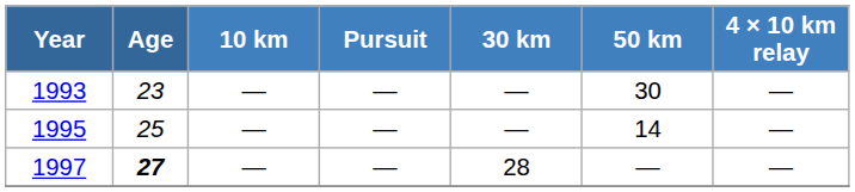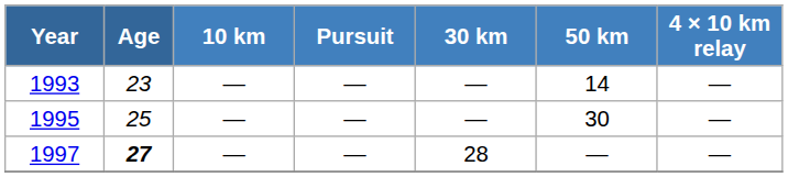1993 | 50 km: 30 -> 14
1995 | 50 km: 14 -> 30
